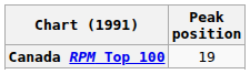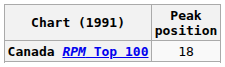Canada RPM Top 100 | Peak position: 19 -> 18
